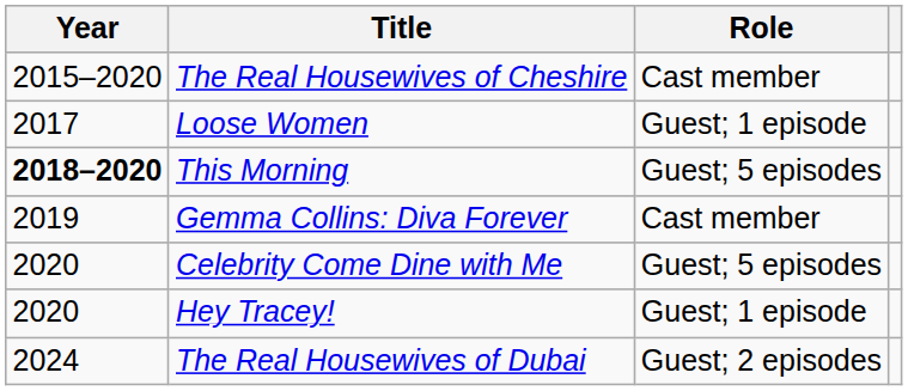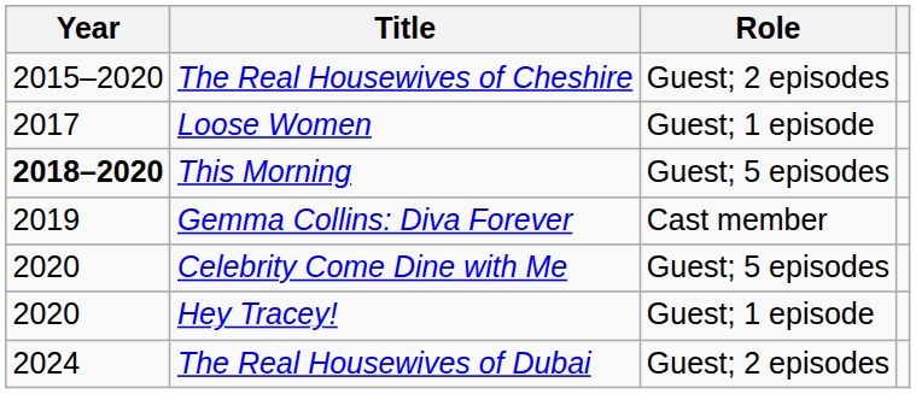The Real Housewives of Cheshire | Role: Cast member -> Guest; 2 episodes
